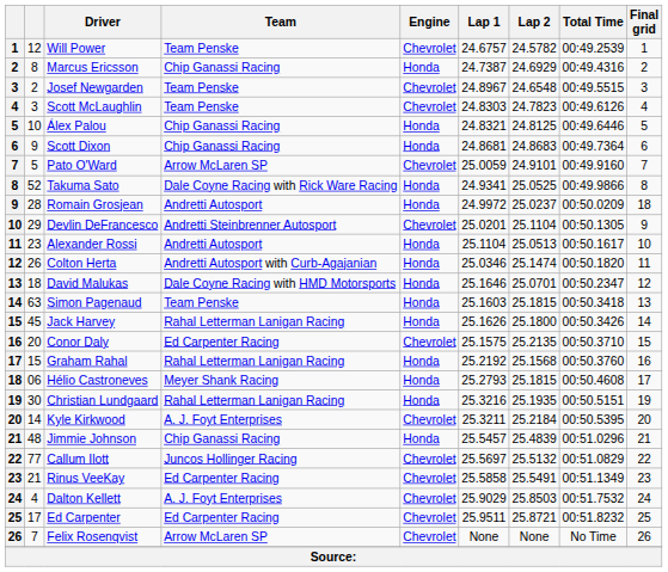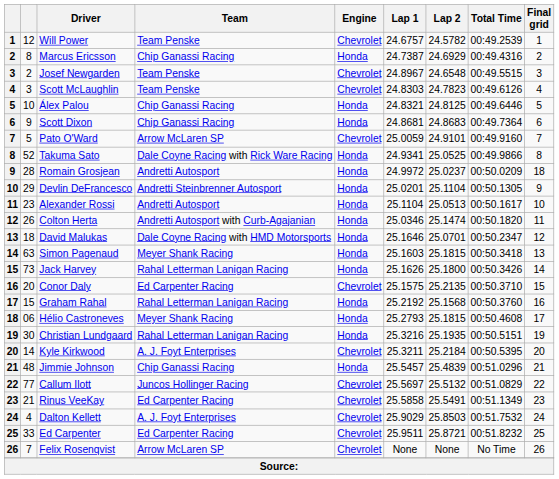Devlin DeFrancesco | Engine: Chevrolet -> Honda
Simon Pagenaud | Team: Team Penske -> Meyer Shank Racing
Jack Harvey | column 2: 45 -> 73
Ed Carpenter | column 2: 17 -> 33
